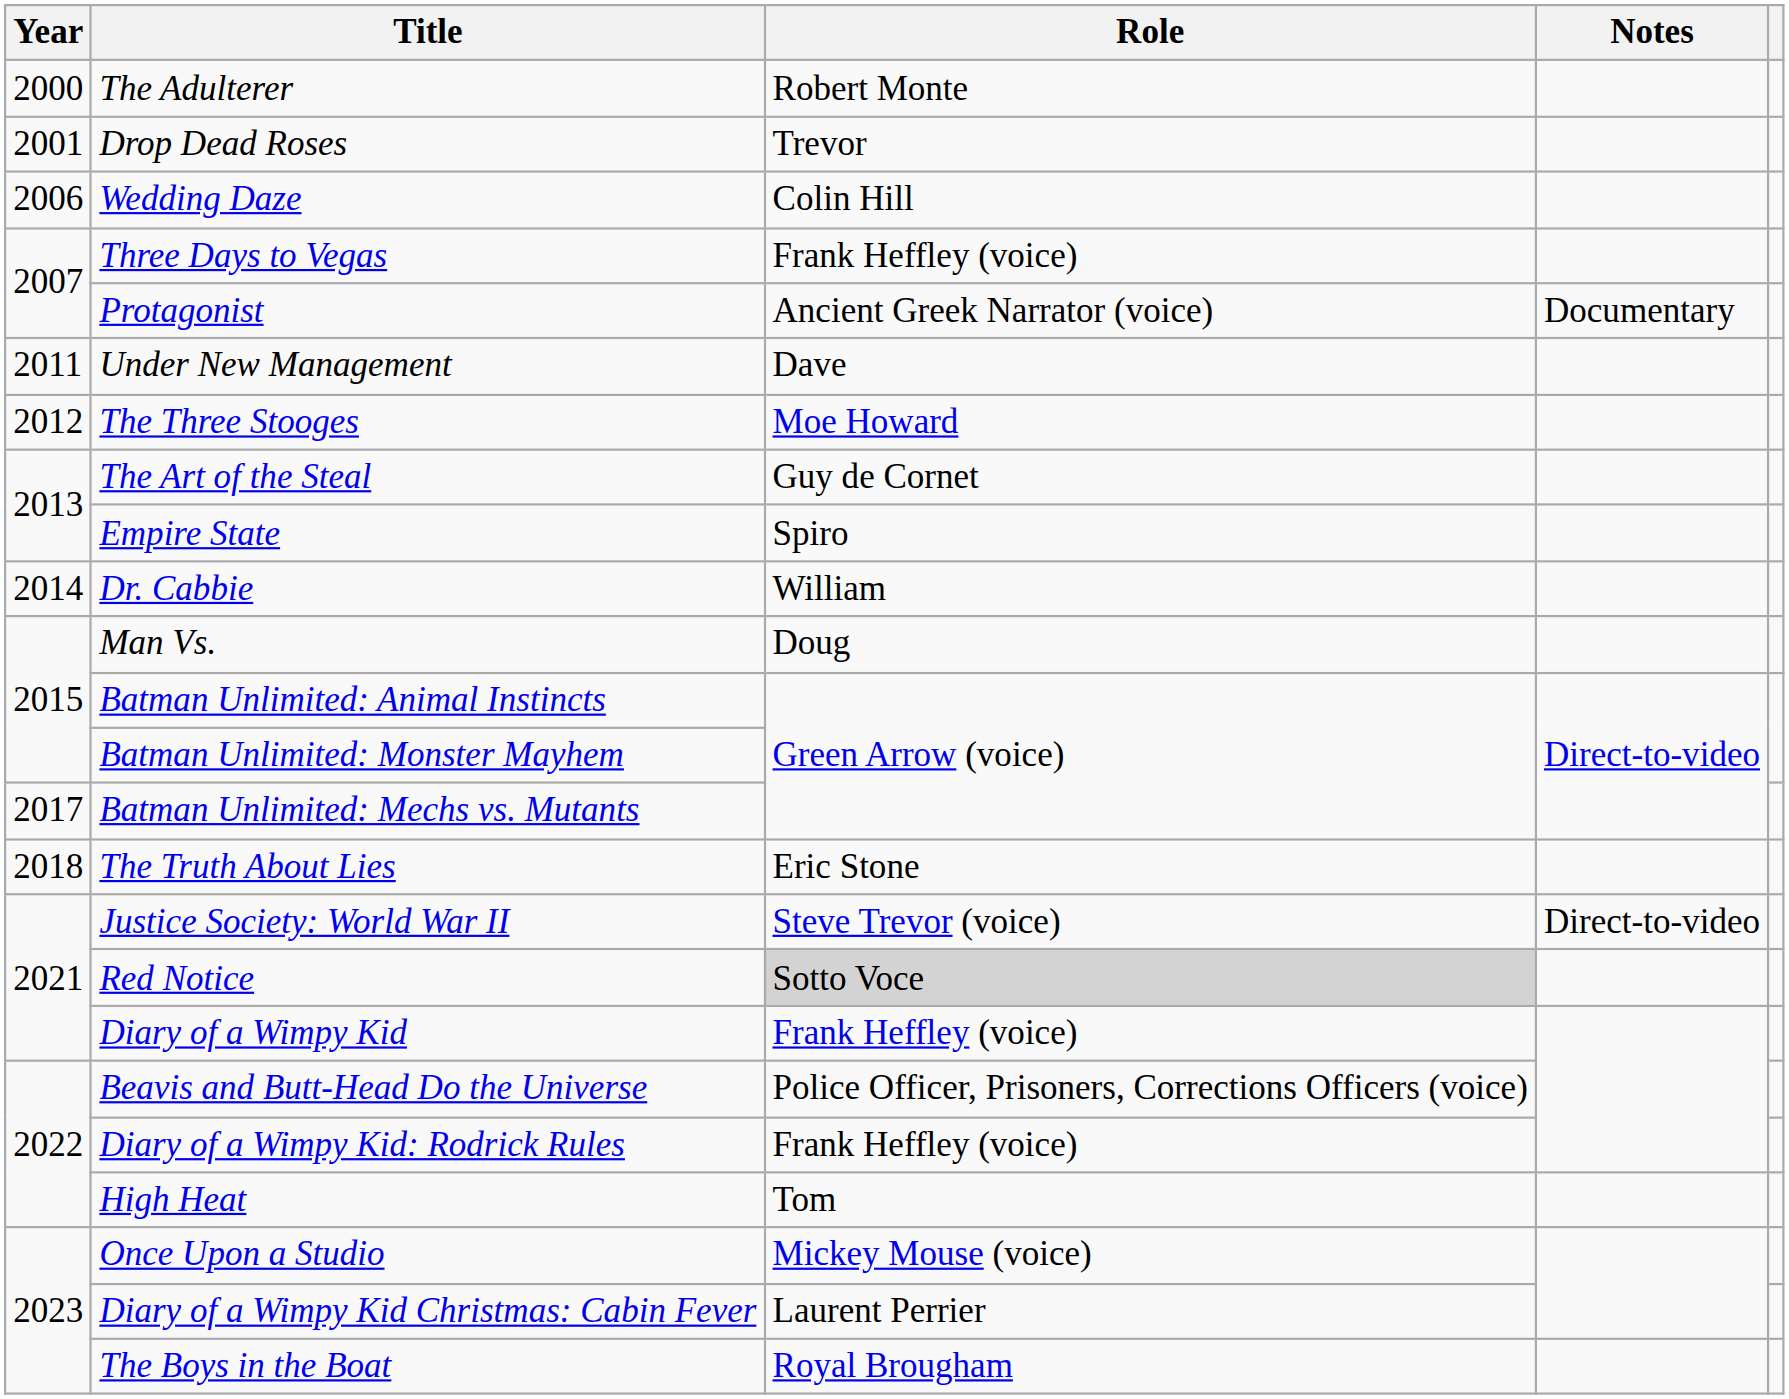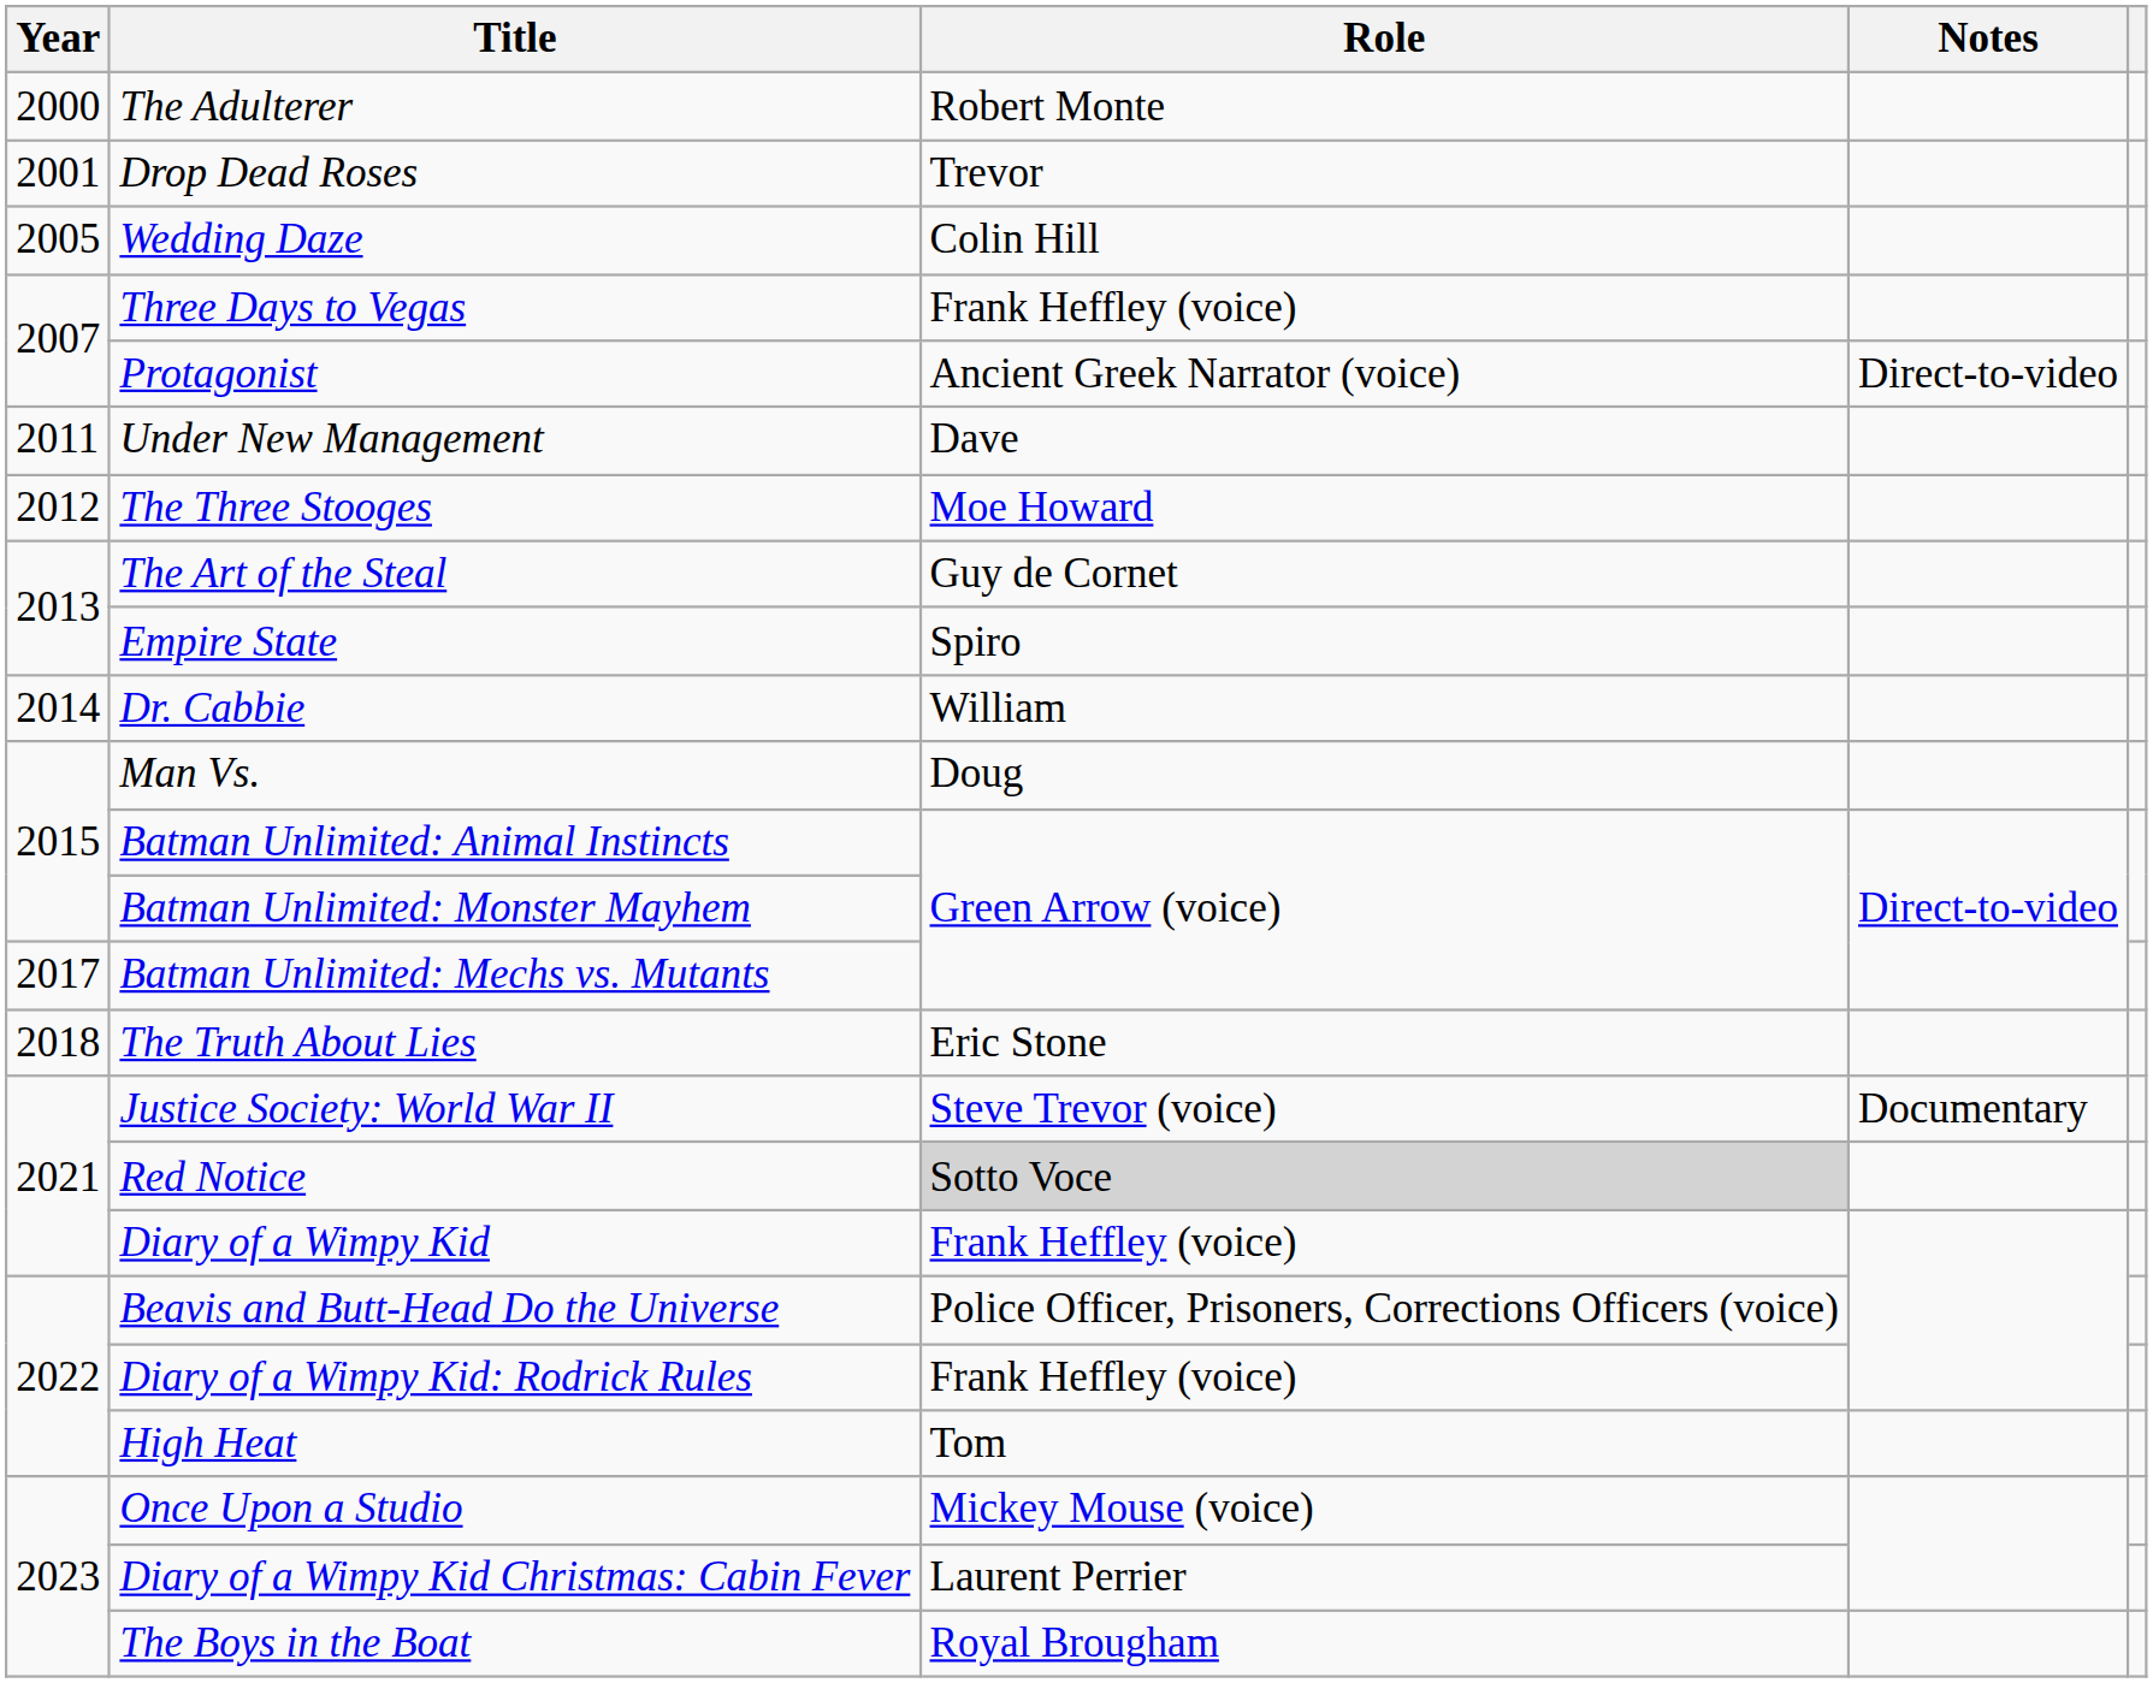Wedding Daze | Year: 2006 -> 2005
Protagonist | Notes: Documentary -> Direct-to-video
Justice Society: World War II | Notes: Direct-to-video -> Documentary
